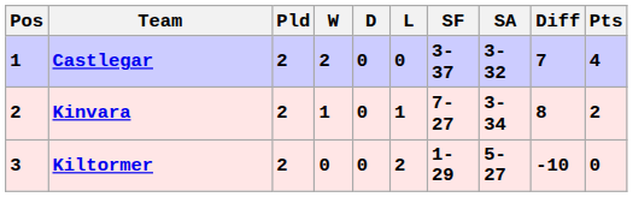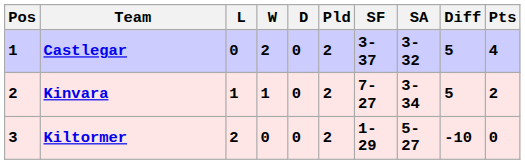columns swapped: Pld <-> L
Castlegar | Diff: 7 -> 5
Kinvara | Diff: 8 -> 5
